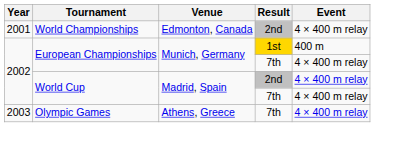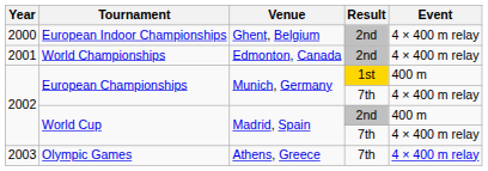+ row: 2000 | European Indoor Championships | Ghent, Belgium | 2nd | 4 × 400 m relay
World Cup / 2nd | Event: 4 × 400 m relay -> 400 m
